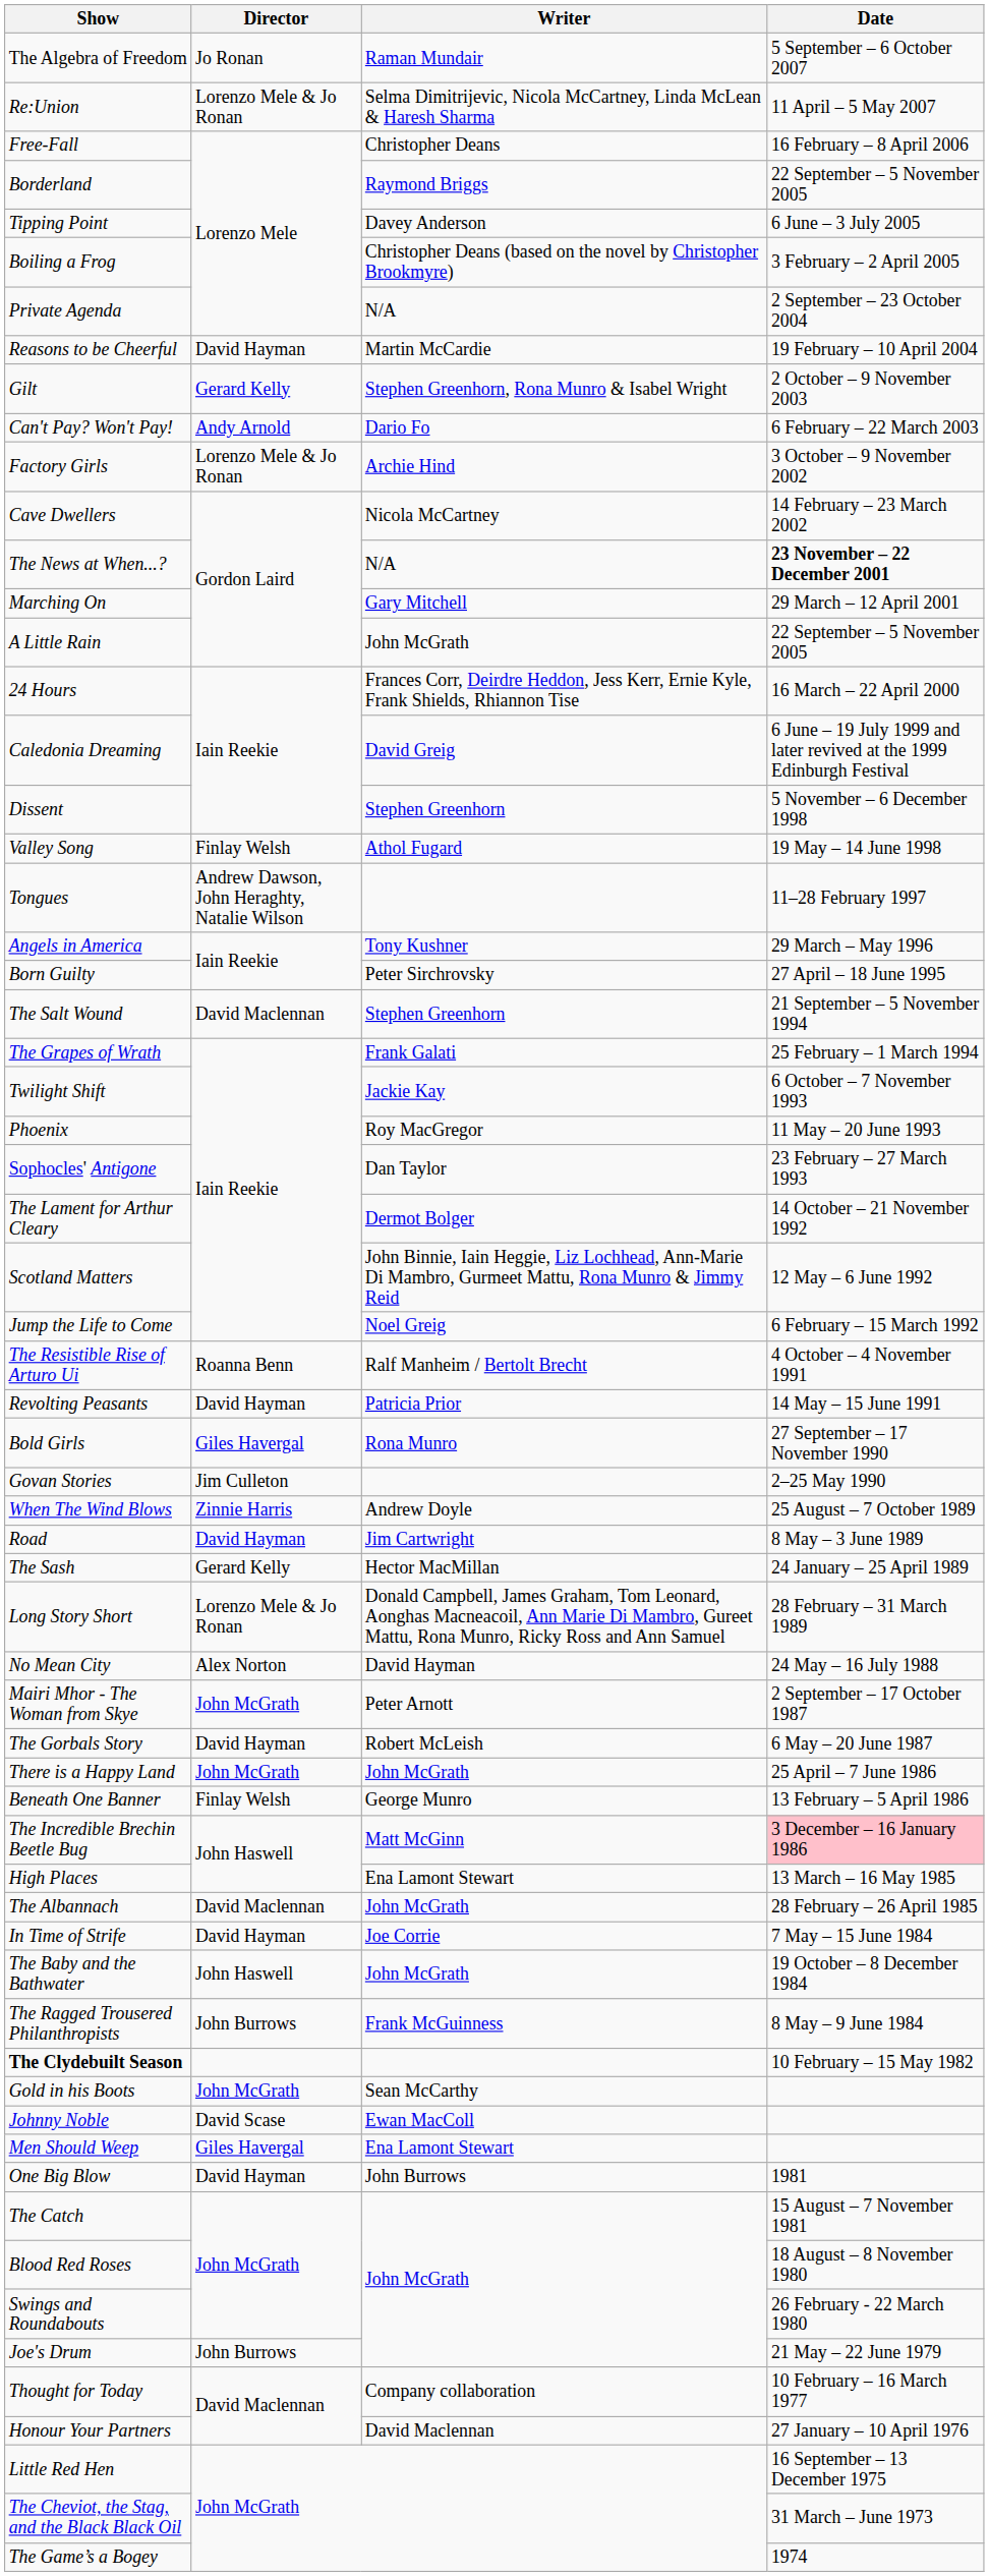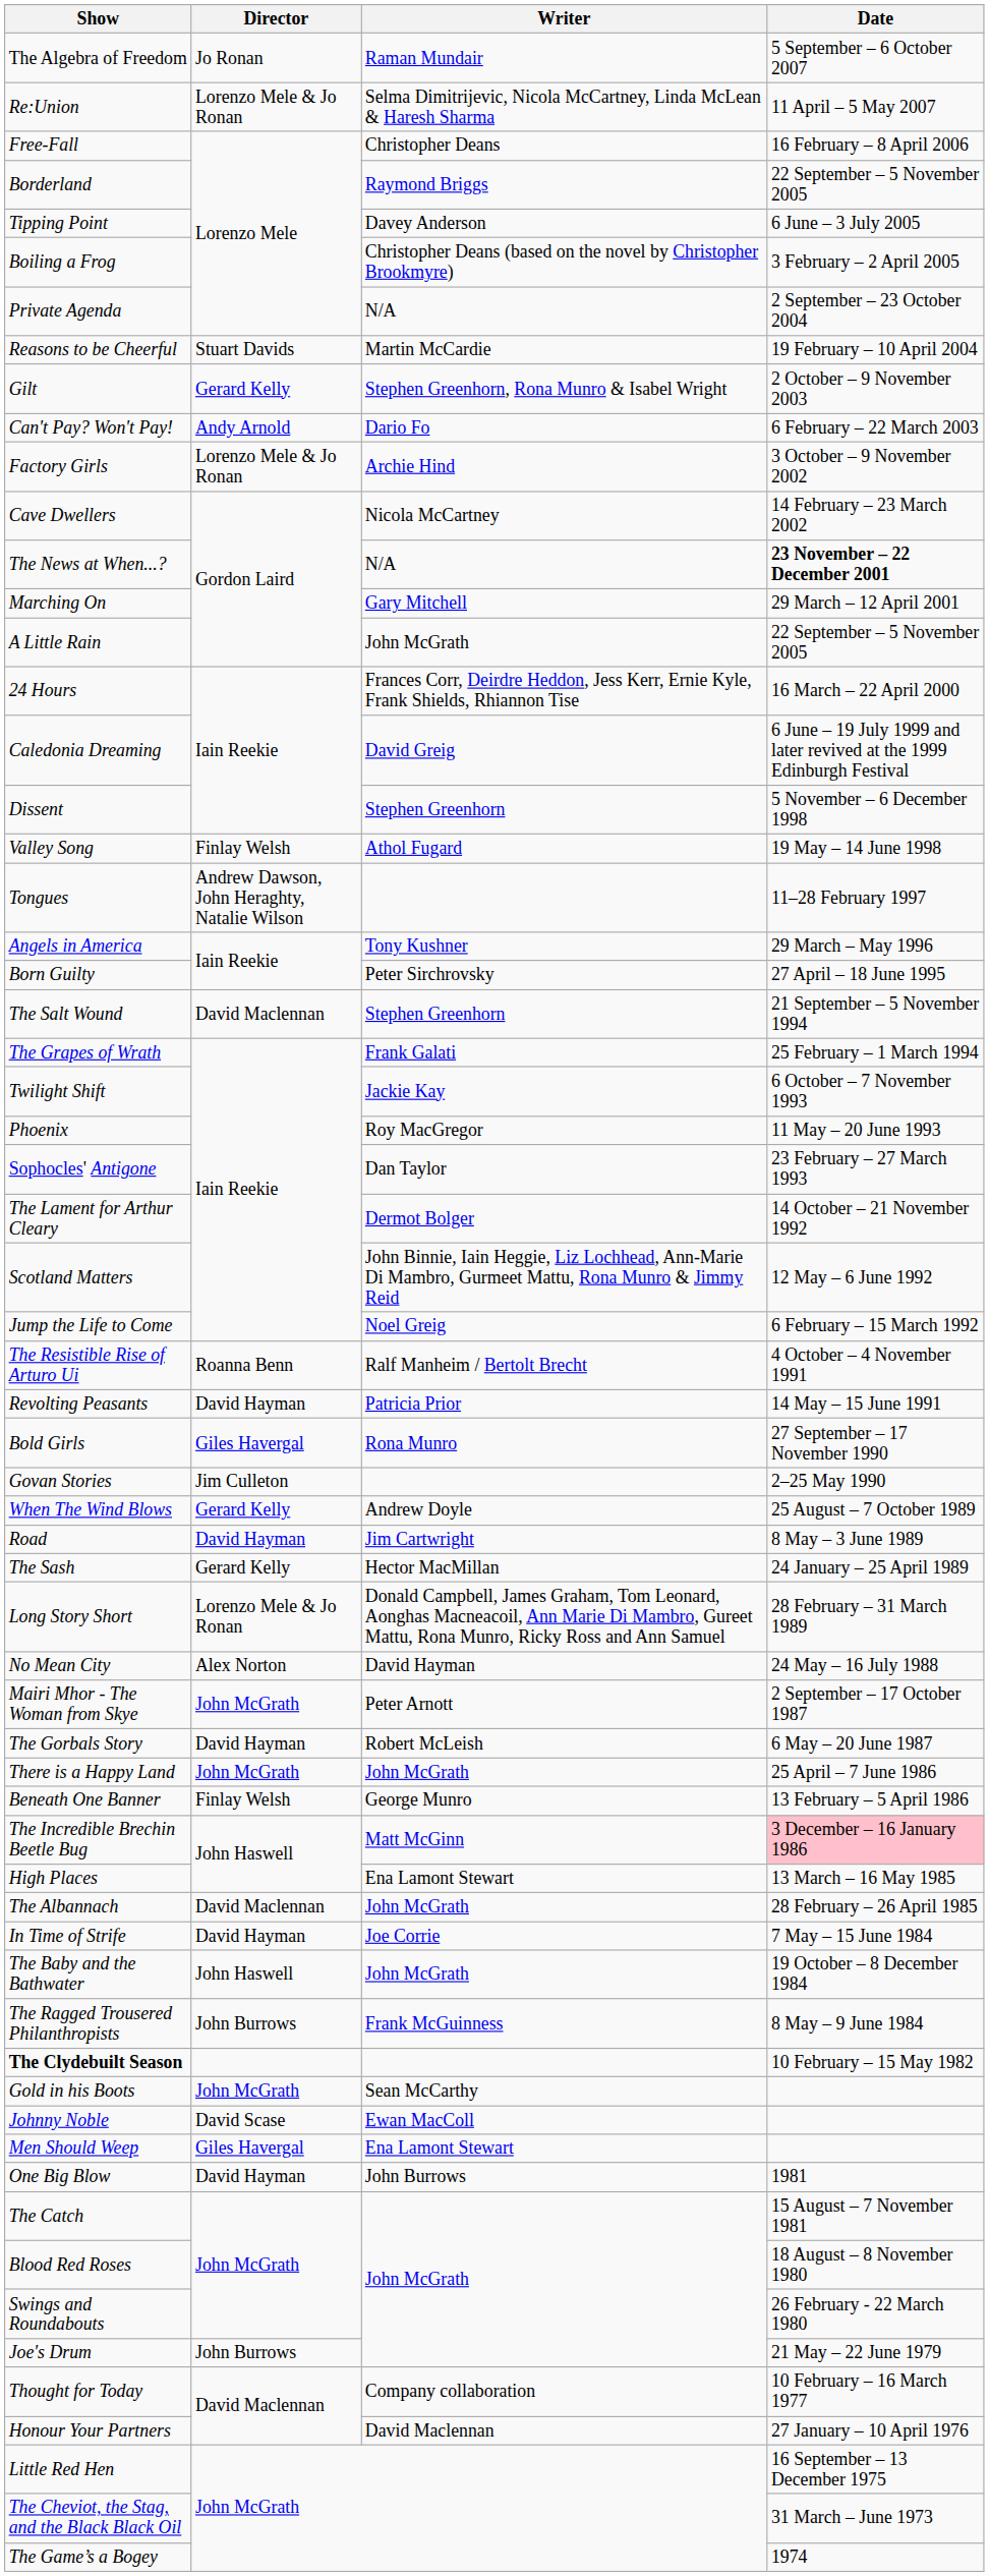Reasons to be Cheerful | Director: David Hayman -> Stuart Davids
When The Wind Blows | Director: Zinnie Harris -> Gerard Kelly
